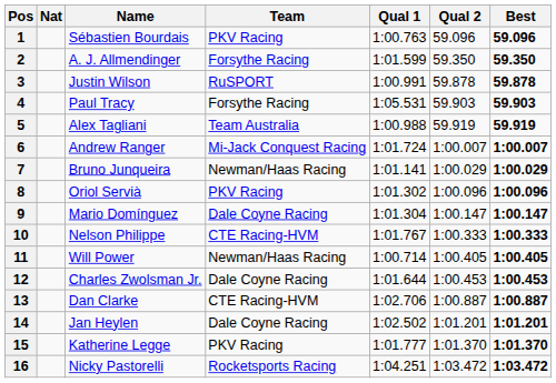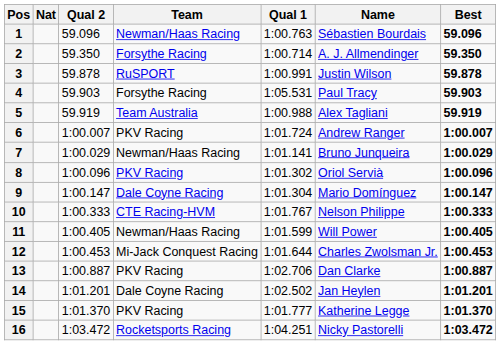columns swapped: Name <-> Qual 2
1 | Team: PKV Racing -> Newman/Haas Racing
2 | Qual 1: 1:01.599 -> 1:00.714
6 | Team: Mi-Jack Conquest Racing -> PKV Racing
11 | Qual 1: 1:00.714 -> 1:01.599
12 | Team: Dale Coyne Racing -> Mi-Jack Conquest Racing
13 | Team: CTE Racing-HVM -> PKV Racing
